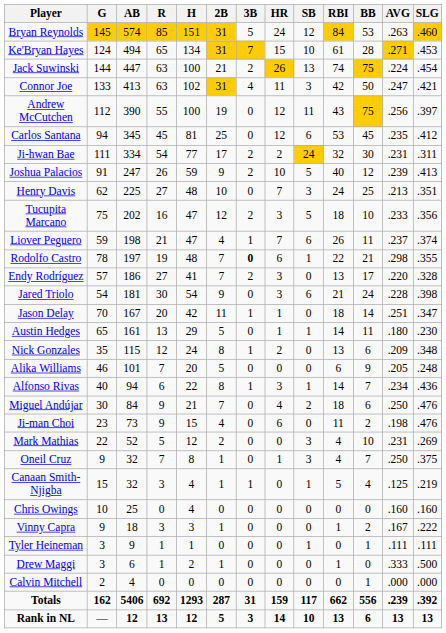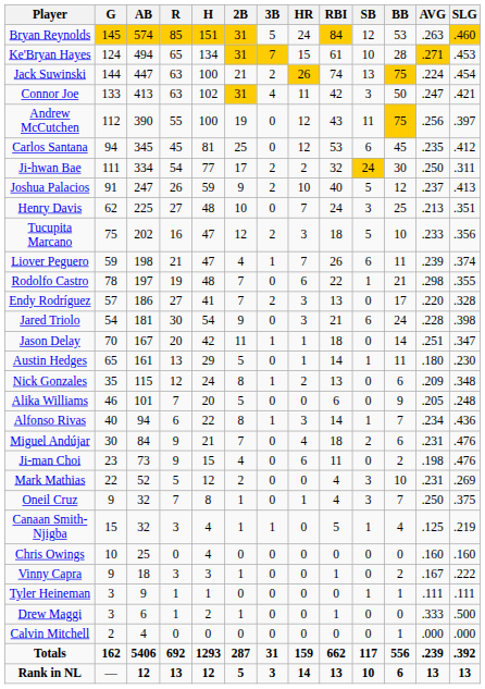columns swapped: RBI <-> SB
Ji-hwan Bae | AVG: .231 -> .250
Joshua Palacios | AVG: .239 -> .237
Liover Peguero | AVG: .237 -> .239
Rodolfo Castro | 3B: bold -> normal
Miguel Andújar | AVG: .250 -> .231
